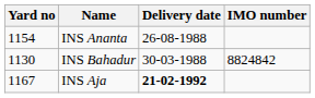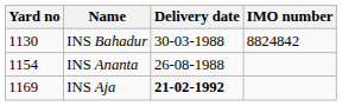rows swapped: INS Bahadur <-> INS Ananta
INS Aja | Yard no: 1167 -> 1169
